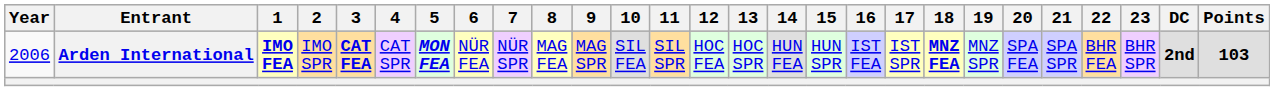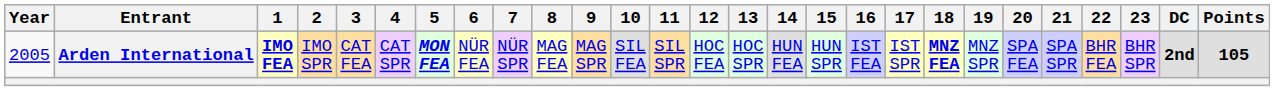Arden International | Year: 2006 -> 2005
Arden International | 3: bold -> normal
Arden International | Points: 103 -> 105
